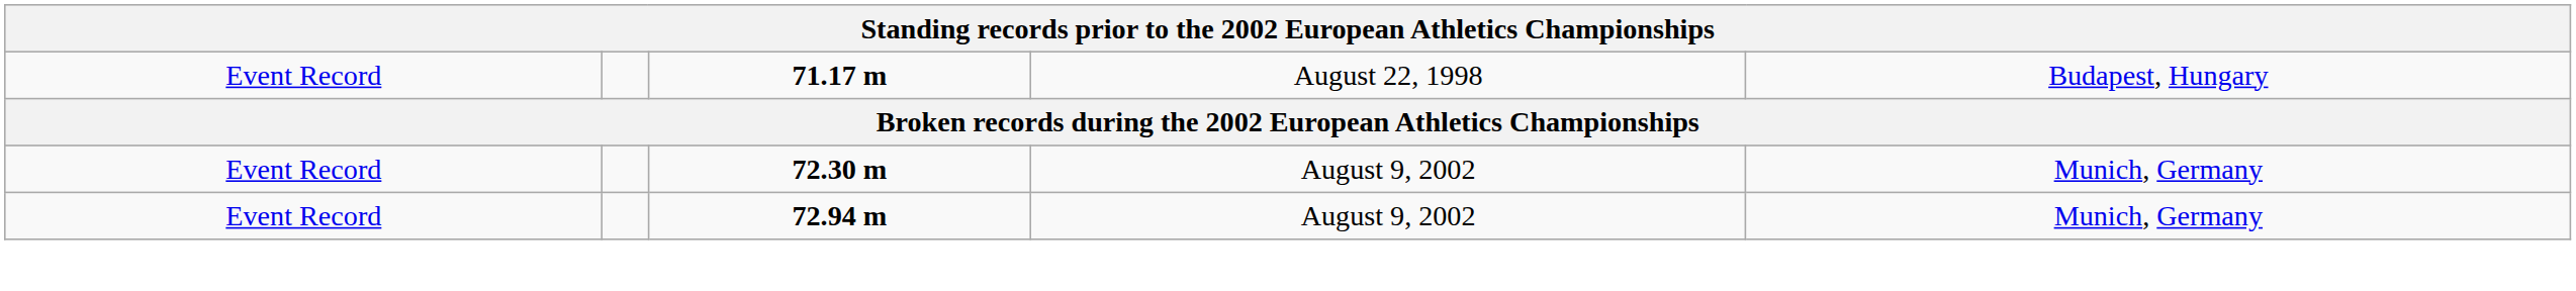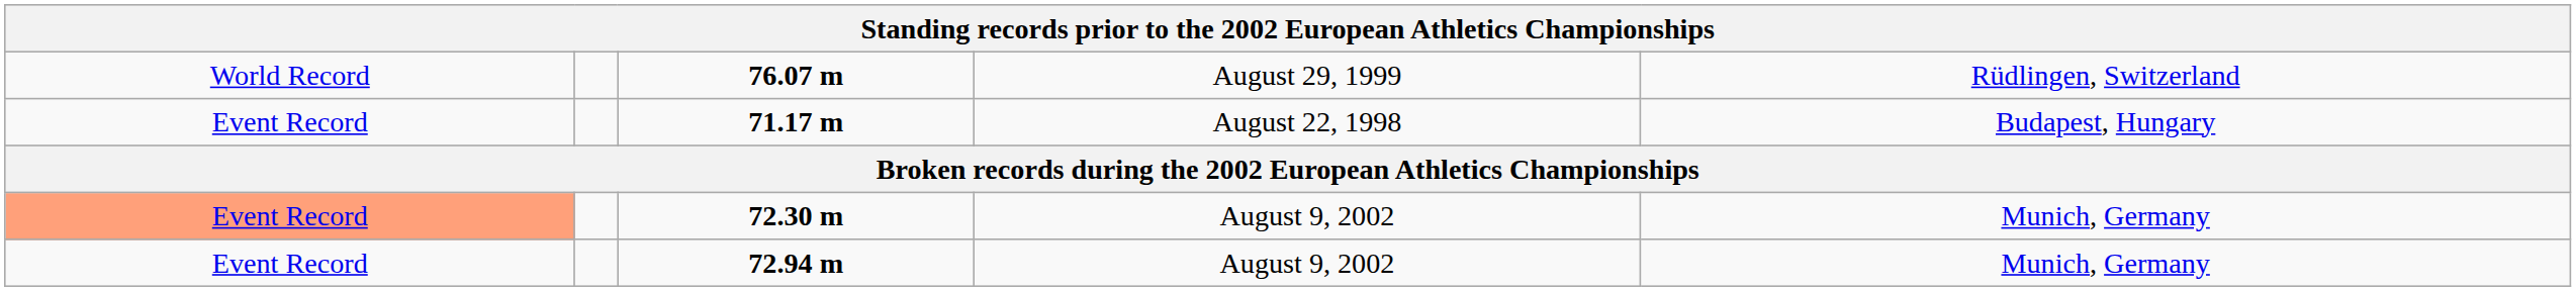+ row: World Record | 76.07 m | August 29, 1999 | Rüdlingen, Switzerland
72.30 m | column 1: no background -> lightsalmon background
